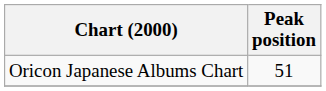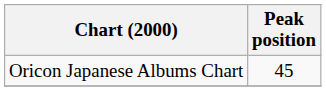Oricon Japanese Albums Chart | Peak position: 51 -> 45
